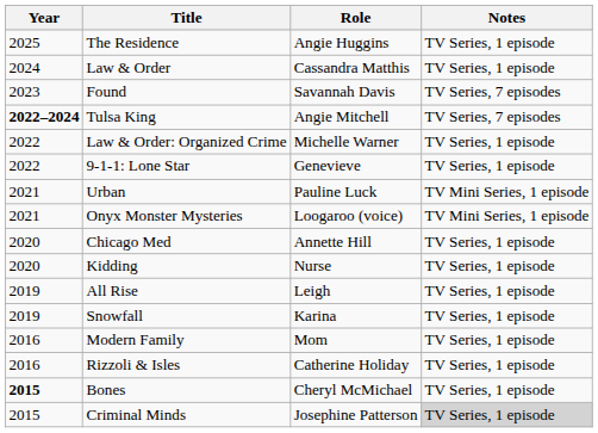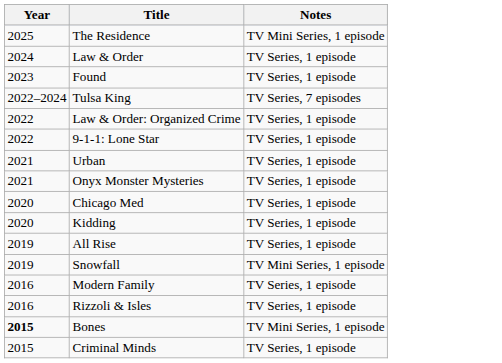- column: Role | Angie Huggins | Cassandra Matthis | Savannah Davis | Angie Mitchell | Michelle Warner | Genevieve | Pauline Luck | Loogaroo (voice) | Annette Hill | Nurse | Leigh | Karina | Mom | Catherine Holiday | Cheryl McMichael | Josephine Patterson
The Residence | Notes: TV Series, 1 episode -> TV Mini Series, 1 episode
Found | Notes: TV Series, 7 episodes -> TV Series, 1 episode
Tulsa King | Year: bold -> normal
Urban | Notes: TV Mini Series, 1 episode -> TV Series, 1 episode
Onyx Monster Mysteries | Notes: TV Mini Series, 1 episode -> TV Series, 1 episode
Snowfall | Notes: TV Series, 1 episode -> TV Mini Series, 1 episode
Bones | Notes: TV Series, 1 episode -> TV Mini Series, 1 episode
Criminal Minds | Notes: lightgrey background -> no background
